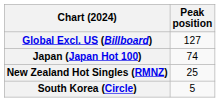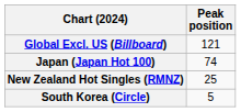Global Excl. US (Billboard) | Peak position: 127 -> 121
